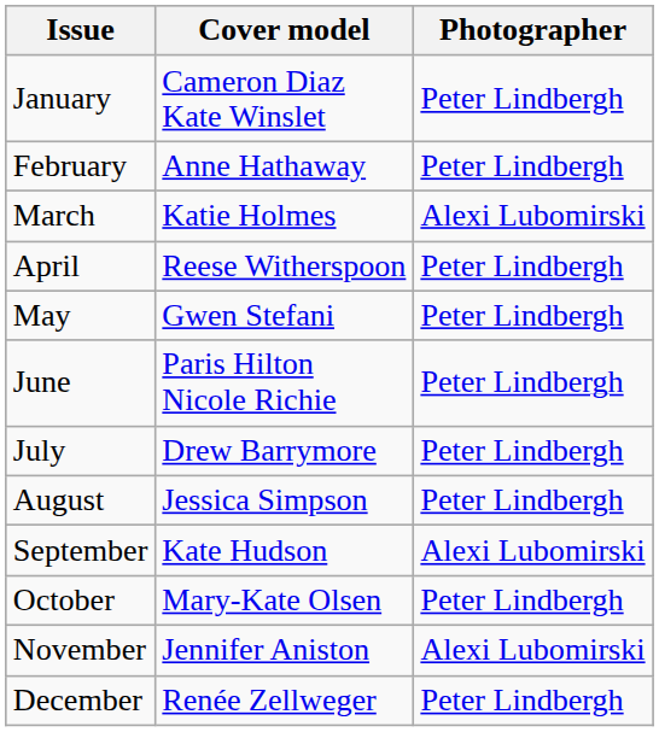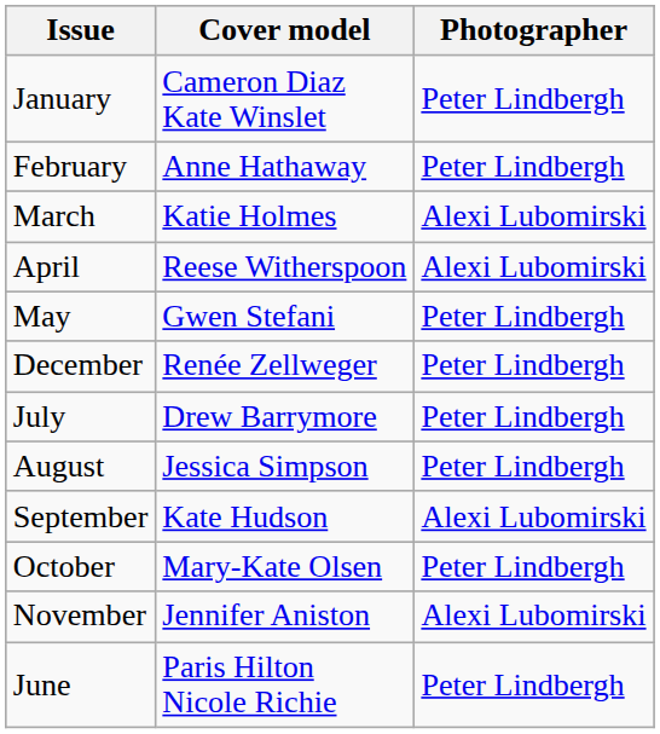April | Photographer: Peter Lindbergh -> Alexi Lubomirski
rows swapped: June <-> December
